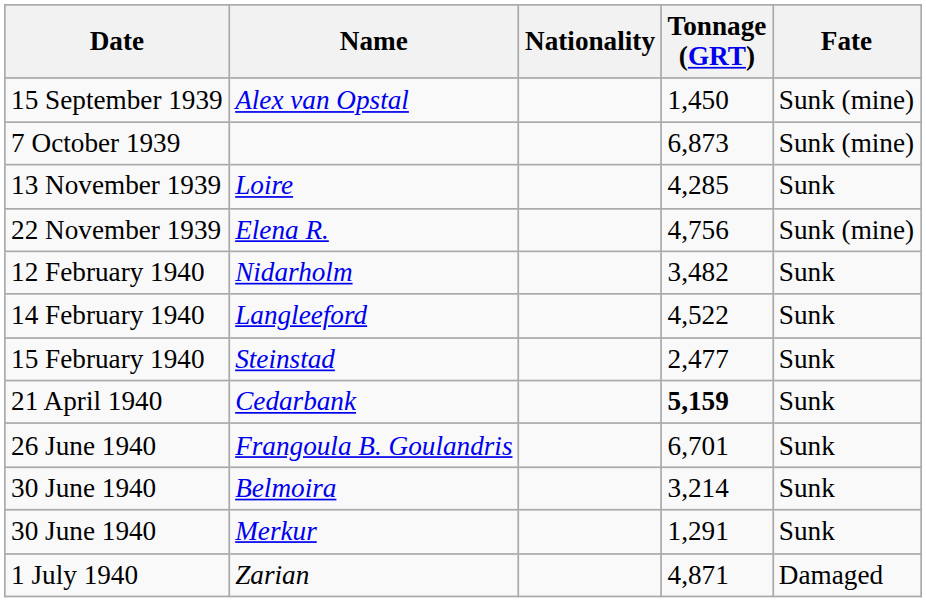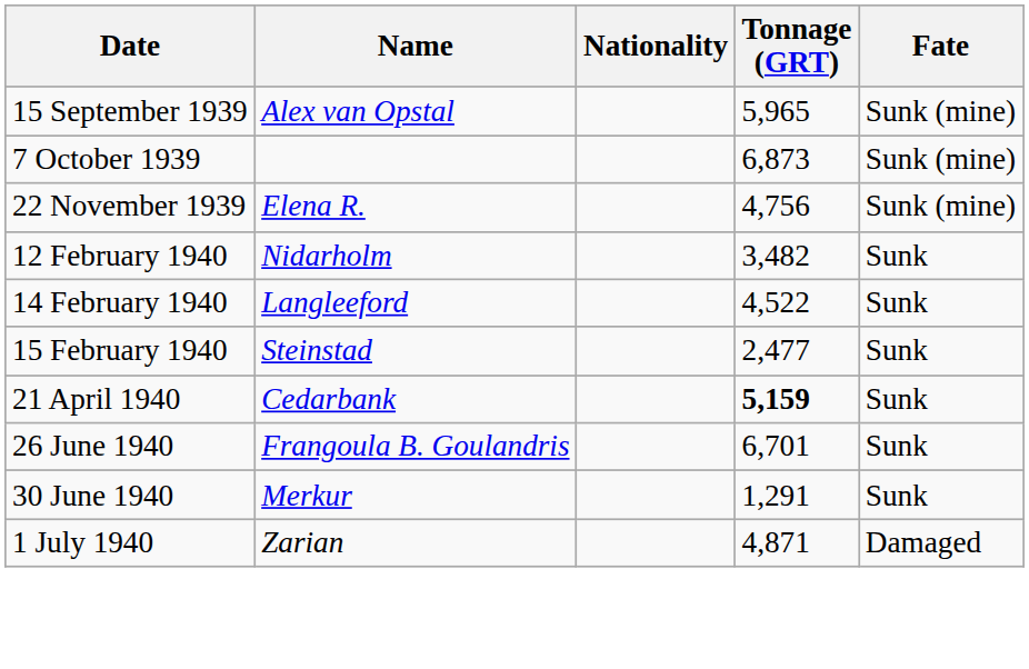Alex van Opstal | Tonnage (GRT): 1,450 -> 5,965
- row: 13 November 1939 | Loire | 4,285 | Sunk
- row: 30 June 1940 | Belmoira | 3,214 | Sunk
